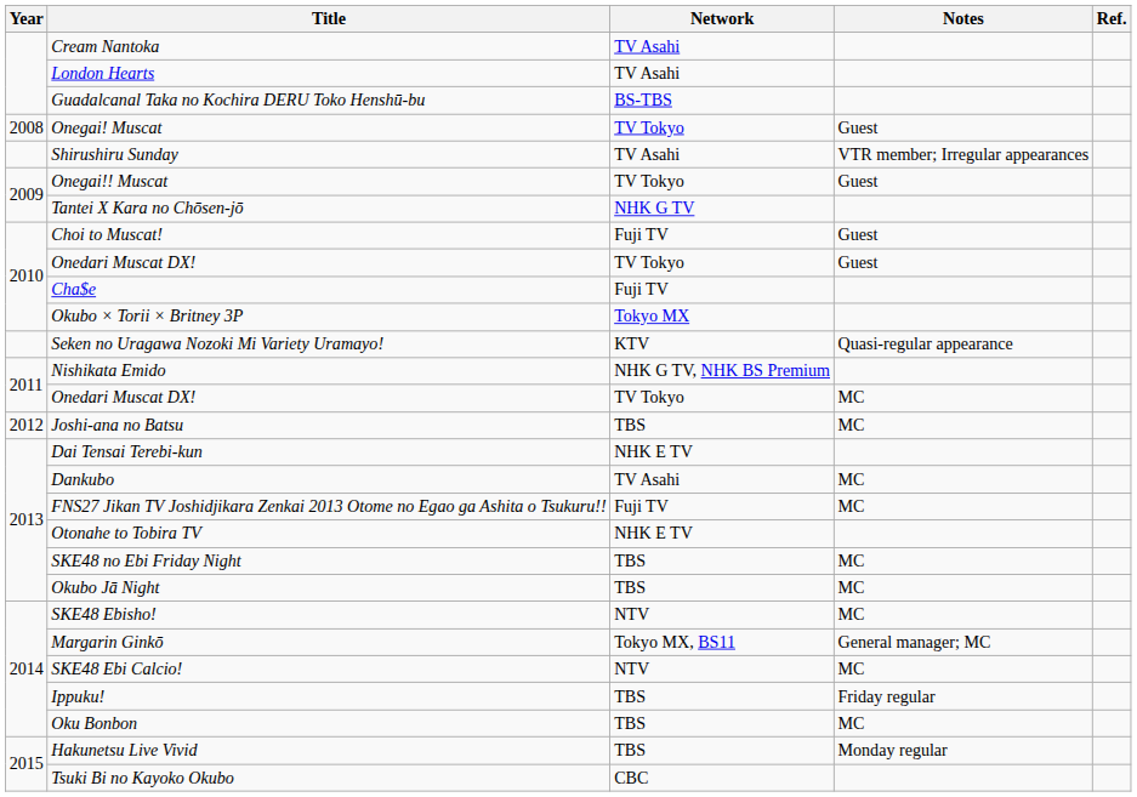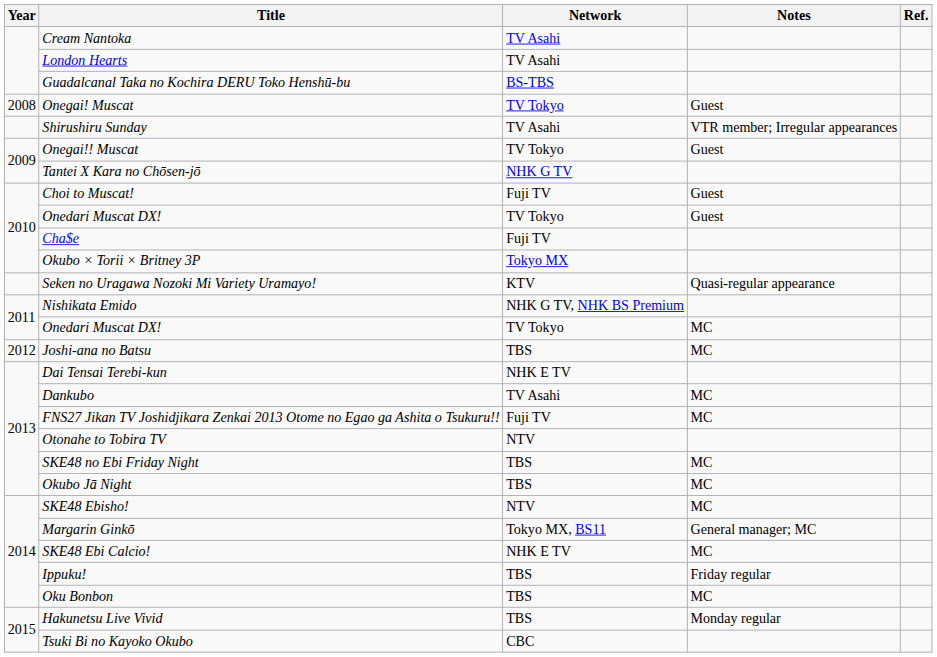Otonahe to Tobira TV | Network: NHK E TV -> NTV
SKE48 Ebi Calcio! | Network: NTV -> NHK E TV
